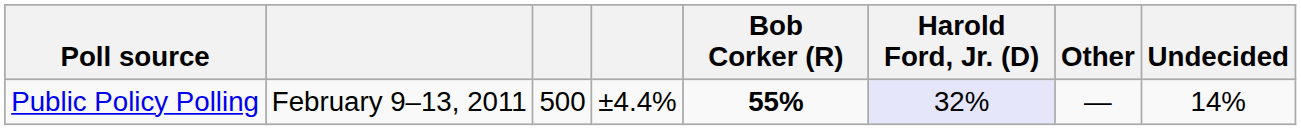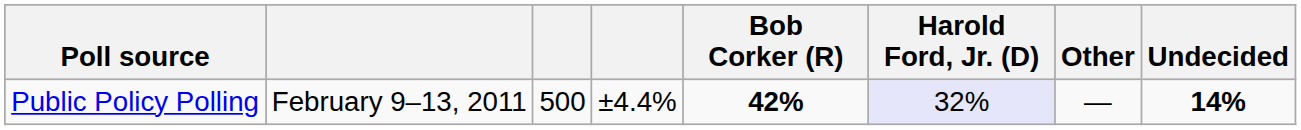Public Policy Polling | Bob Corker (R): 55% -> 42%
Public Policy Polling | Undecided: normal -> bold
